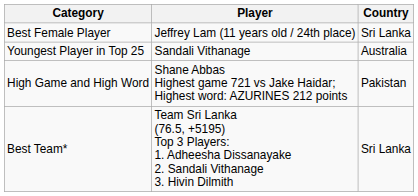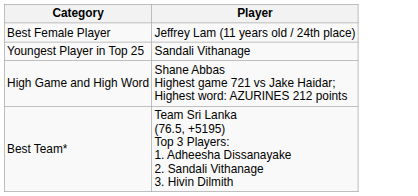- column: Country | Sri Lanka | Australia | Pakistan | Sri Lanka
